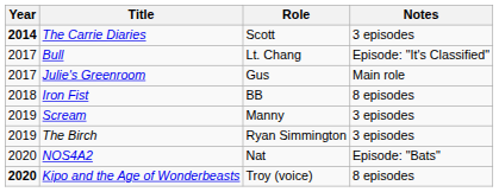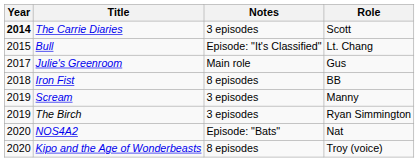columns swapped: Role <-> Notes
Bull | Year: 2017 -> 2015
Kipo and the Age of Wonderbeasts | Year: bold -> normal
